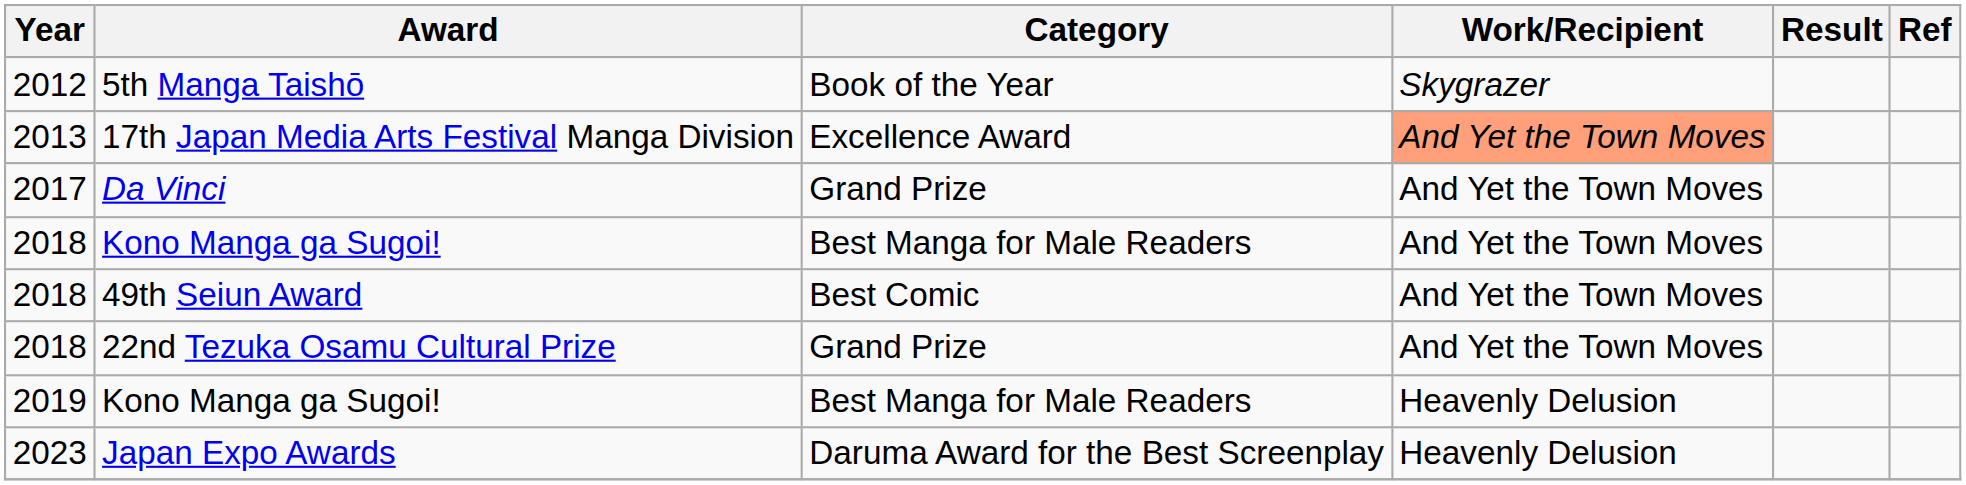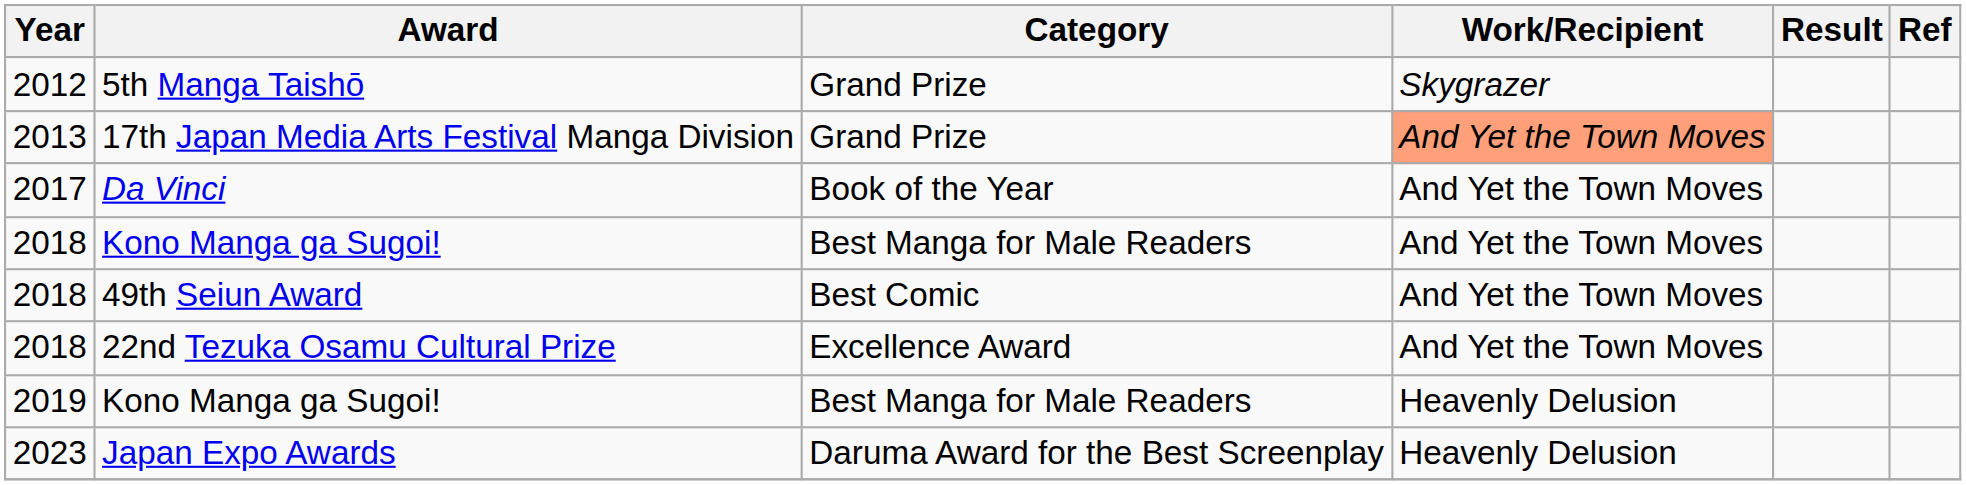5th Manga Taishō | Category: Book of the Year -> Grand Prize
17th Japan Media Arts Festival Manga Division | Category: Excellence Award -> Grand Prize
Da Vinci | Category: Grand Prize -> Book of the Year
22nd Tezuka Osamu Cultural Prize | Category: Grand Prize -> Excellence Award
